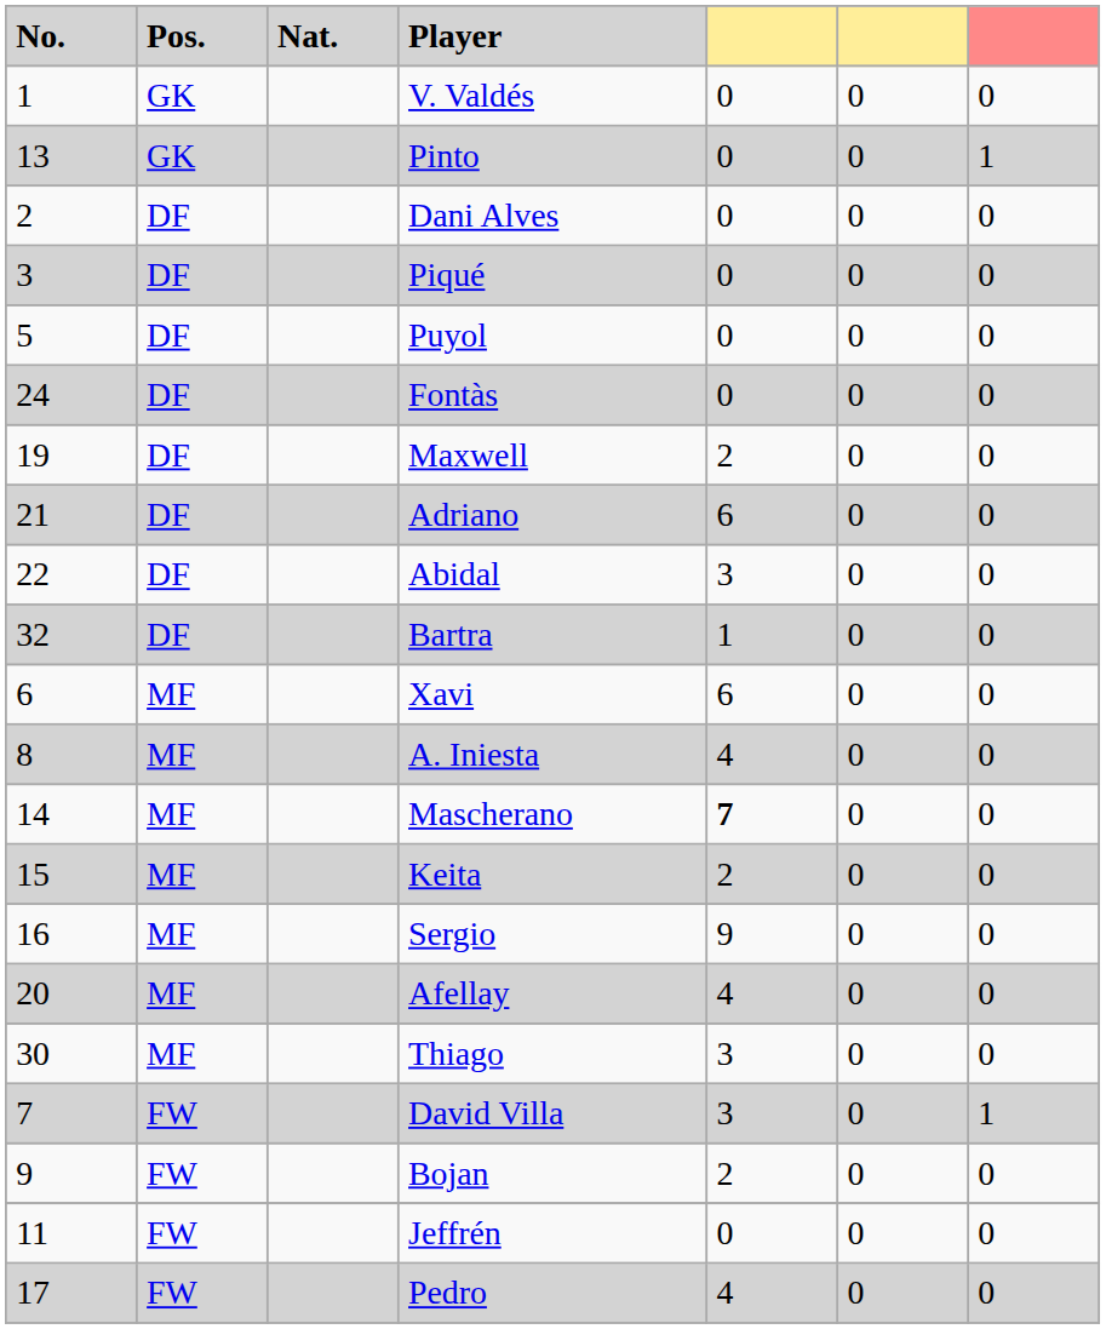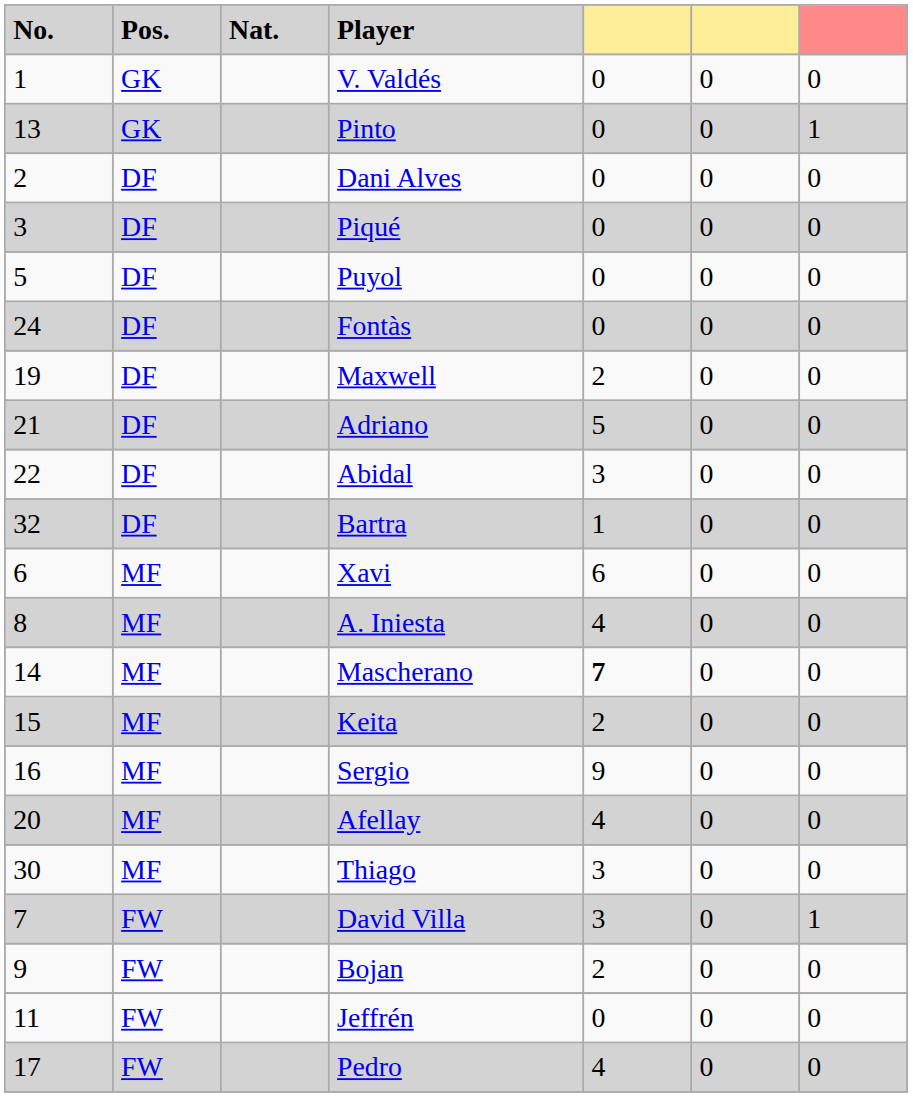Adriano | column 5: 6 -> 5
